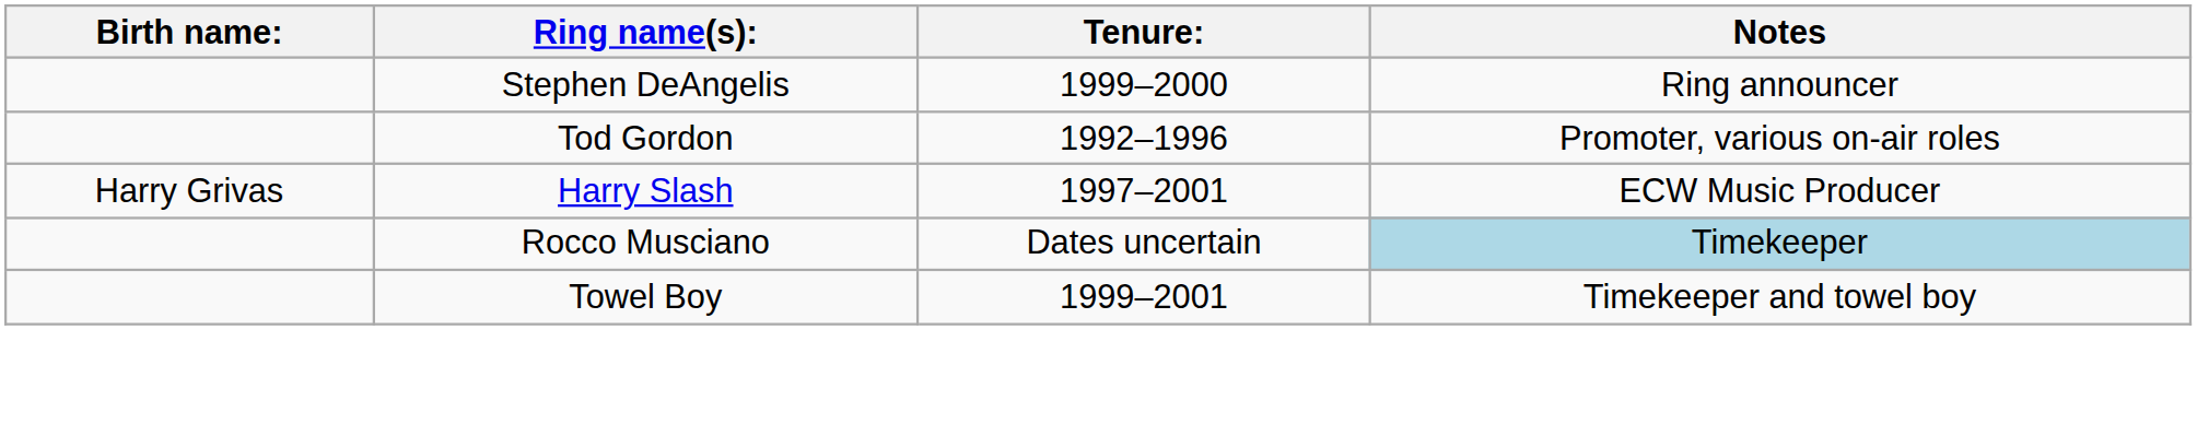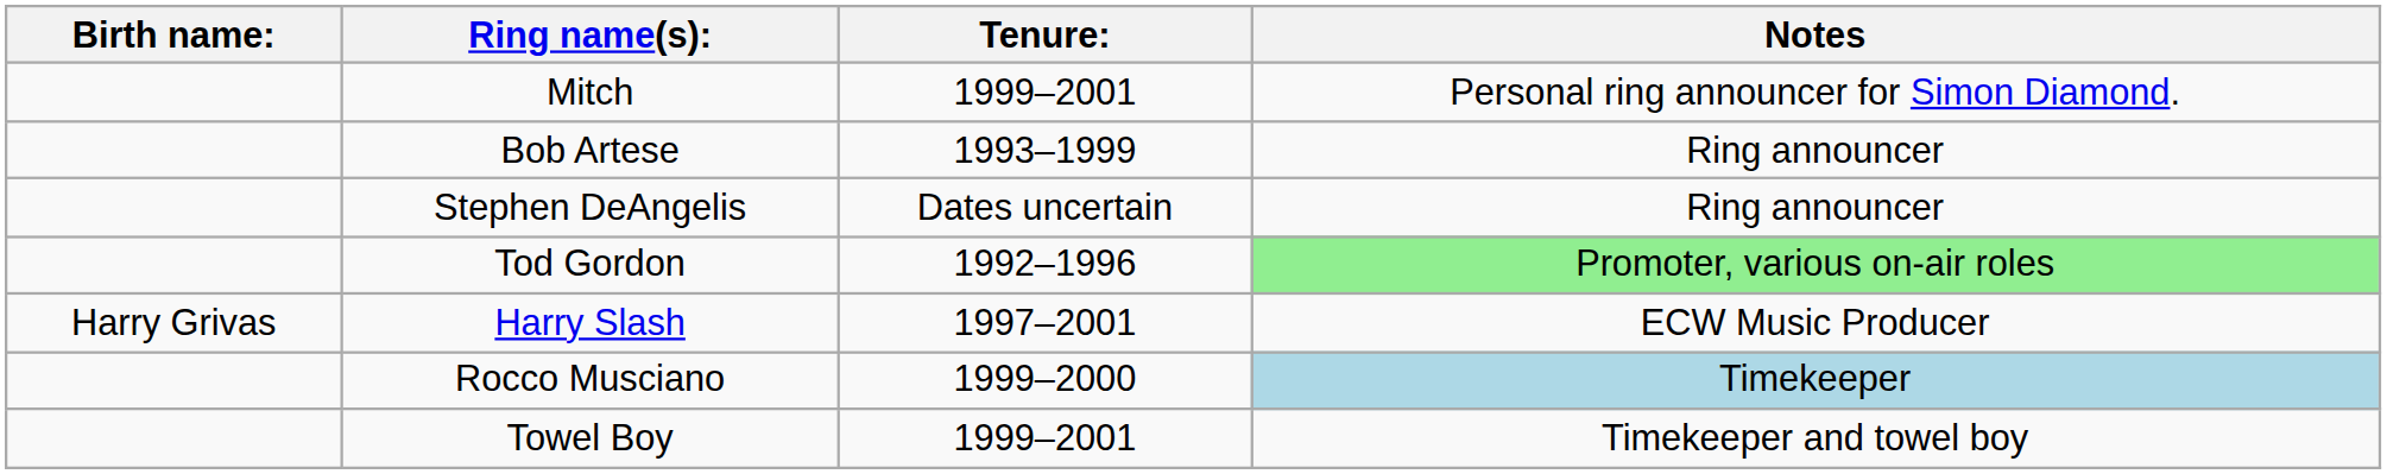+ row: Mitch | 1999–2001 | Personal ring announcer for Simon Diamond.
+ row: Bob Artese | 1993–1999 | Ring announcer
Stephen DeAngelis | Tenure:: 1999–2000 -> Dates uncertain
Tod Gordon | Notes: no background -> lightgreen background
Rocco Musciano | Tenure:: Dates uncertain -> 1999–2000
